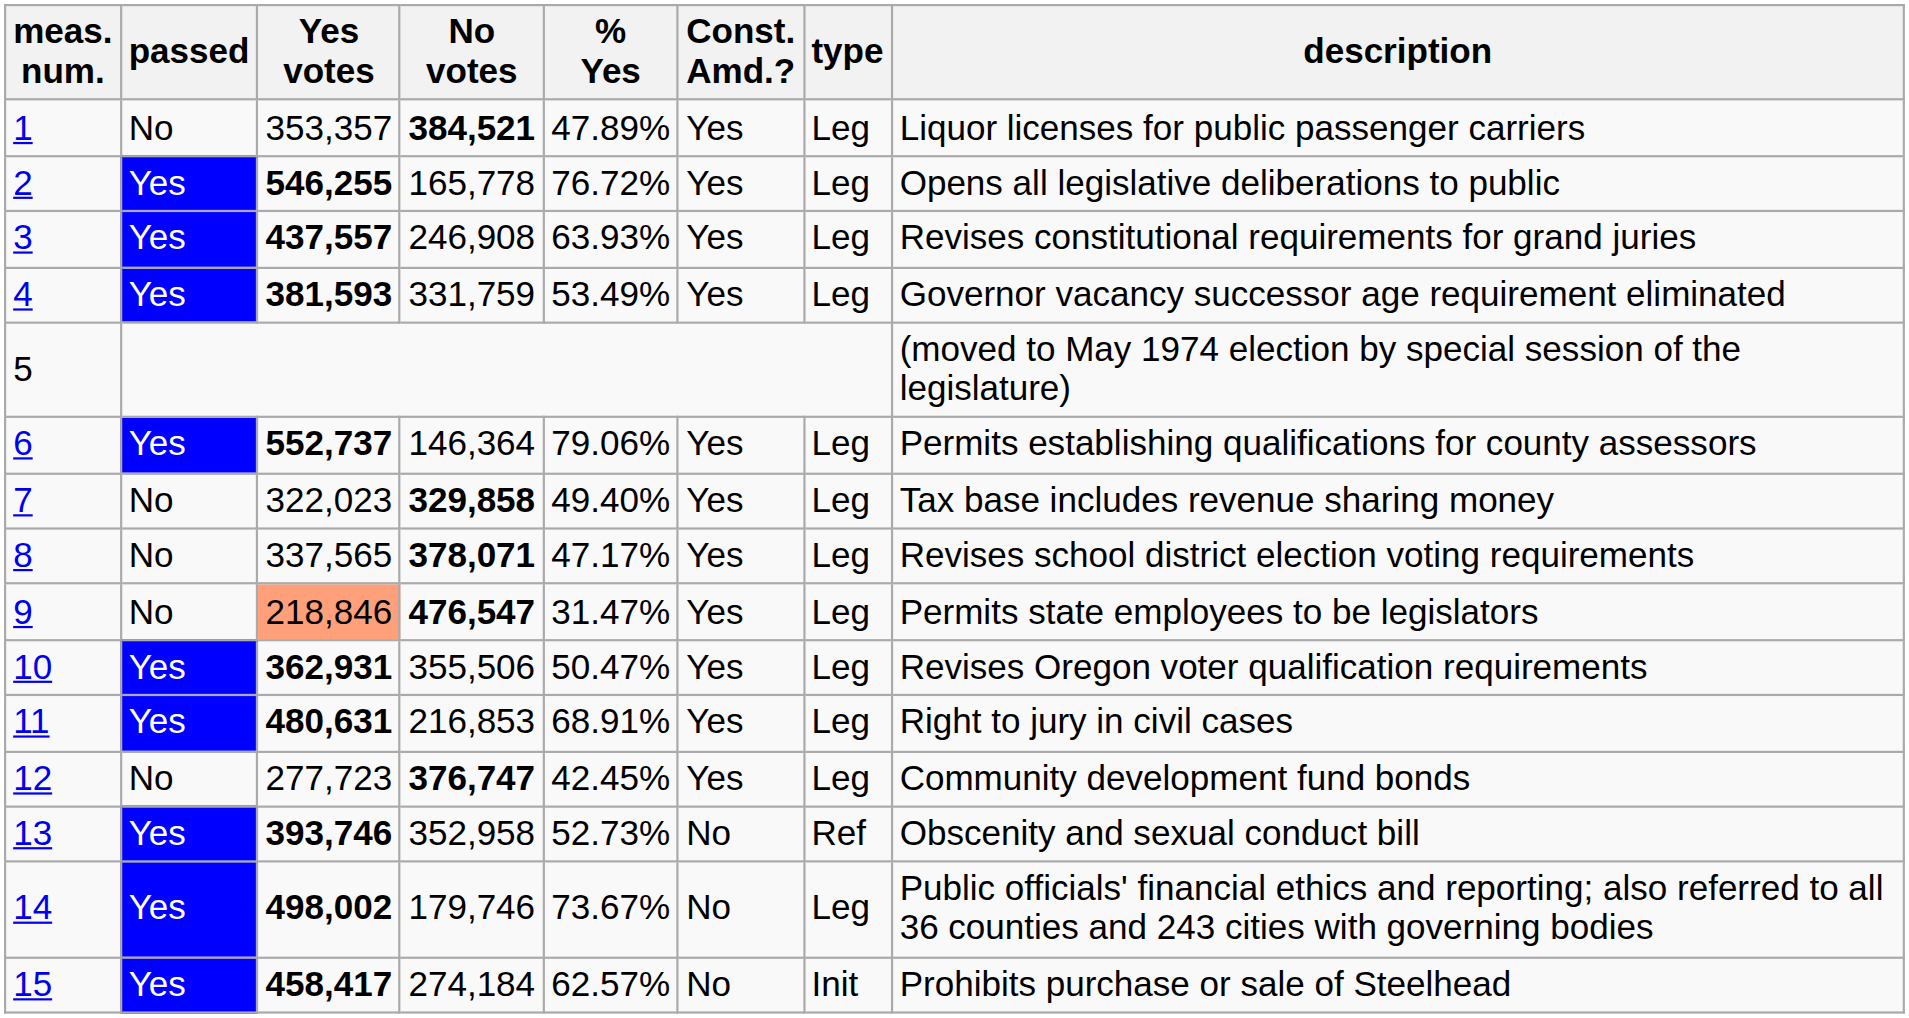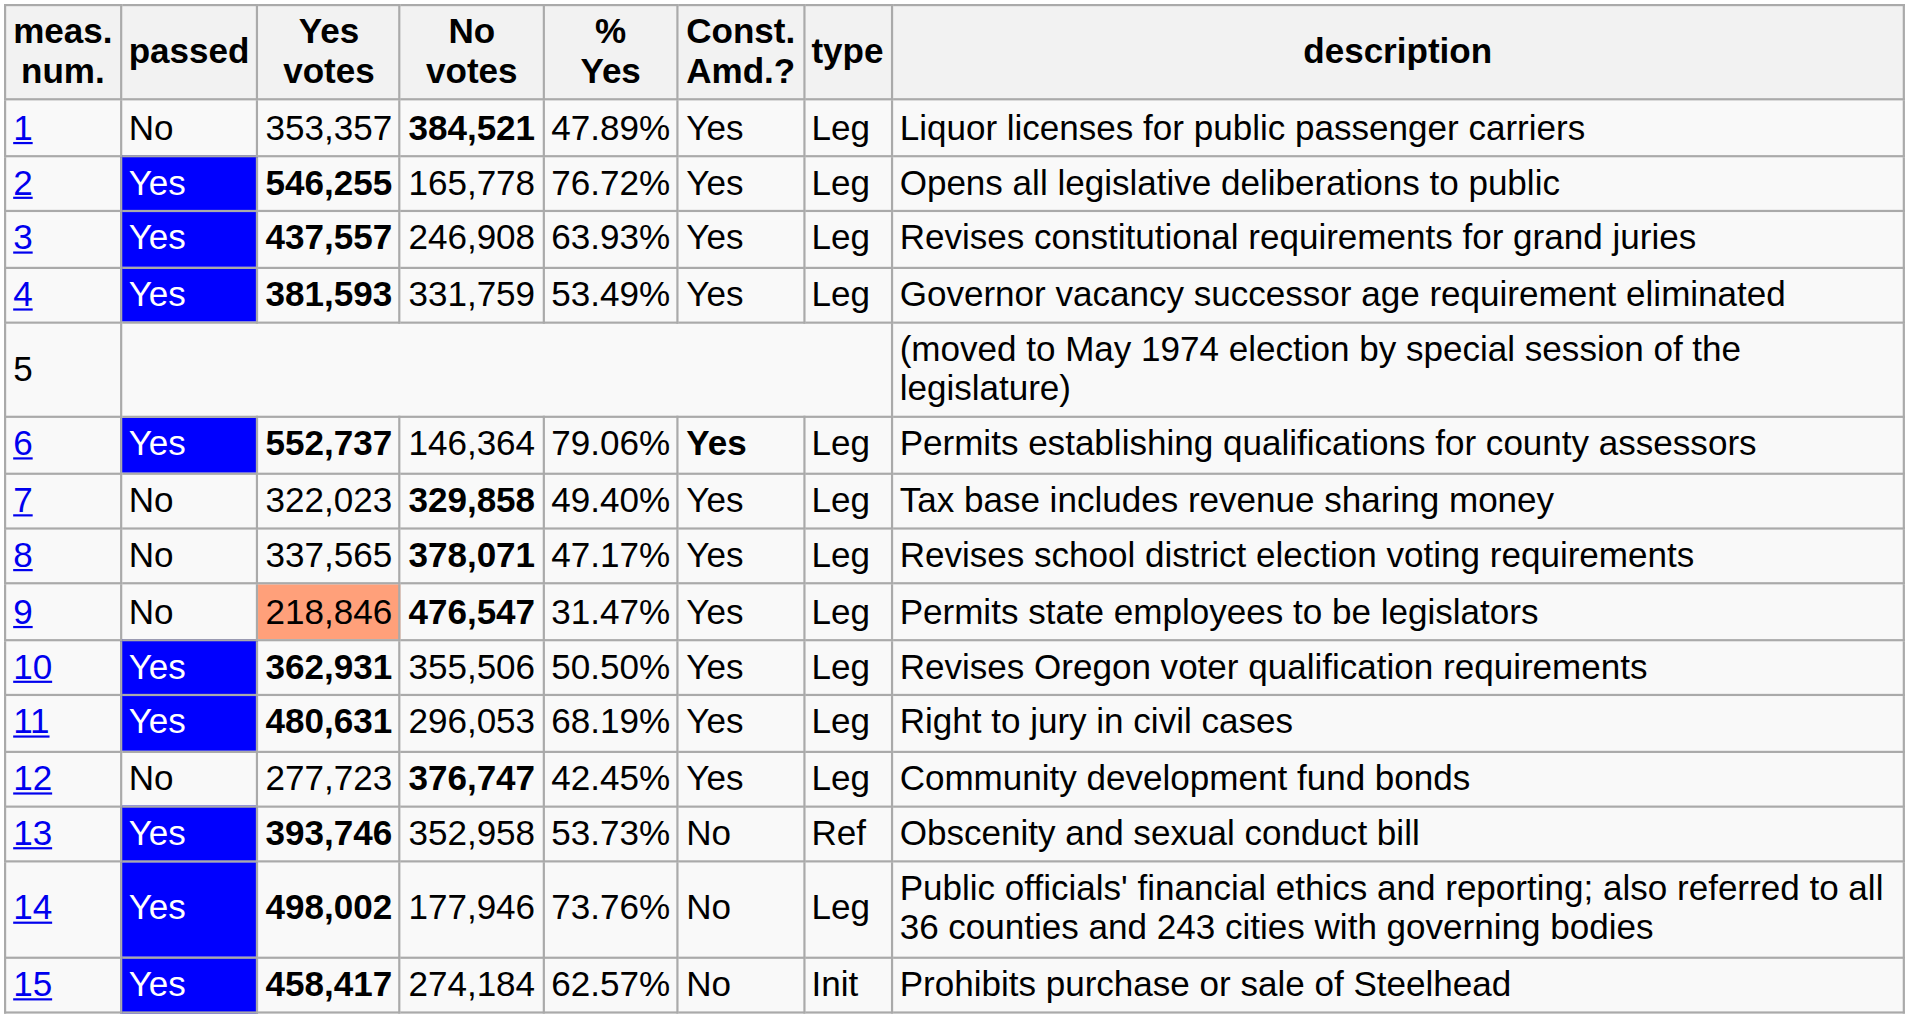6 | Const. Amd.?: normal -> bold
10 | % Yes: 50.47% -> 50.50%
11 | No votes: 216,853 -> 296,053
11 | % Yes: 68.91% -> 68.19%
13 | % Yes: 52.73% -> 53.73%
14 | No votes: 179,746 -> 177,946
14 | % Yes: 73.67% -> 73.76%
